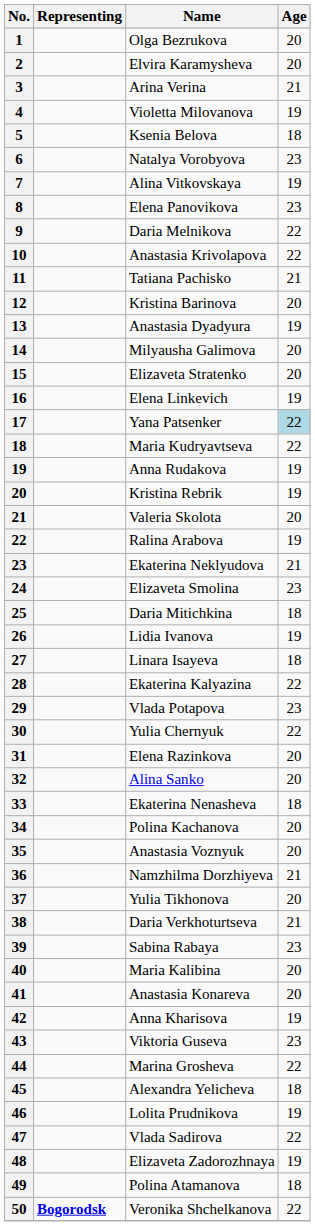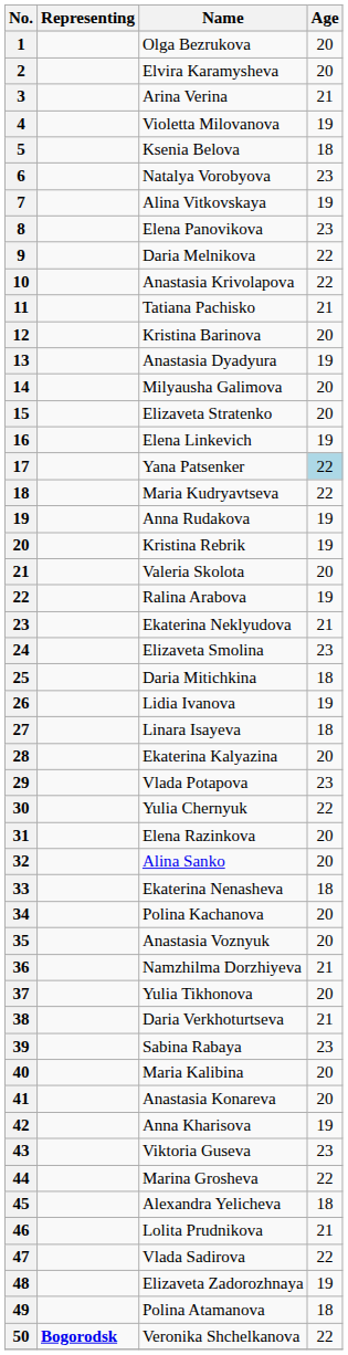Ekaterina Kalyazina | Age: 22 -> 20
Lolita Prudnikova | Age: 19 -> 21
